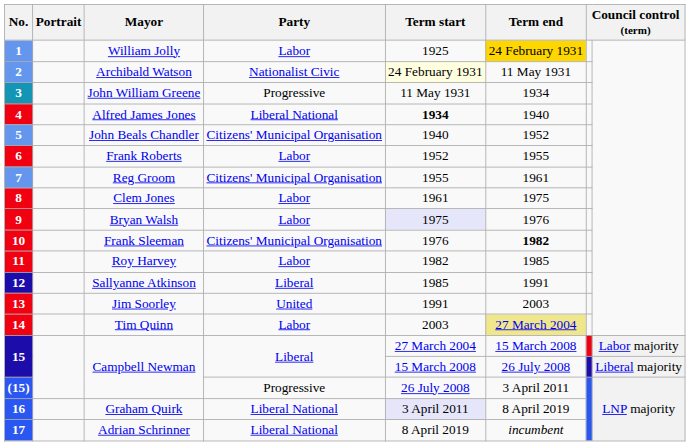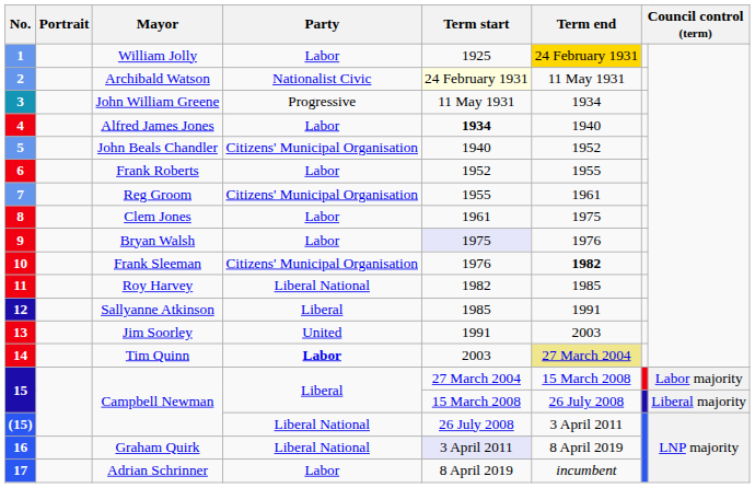4 | Party: Liberal National -> Labor
11 | Party: Labor -> Liberal National
14 | Party: normal -> bold
(15) | Party: Progressive -> Liberal National
17 | Party: Liberal National -> Labor
